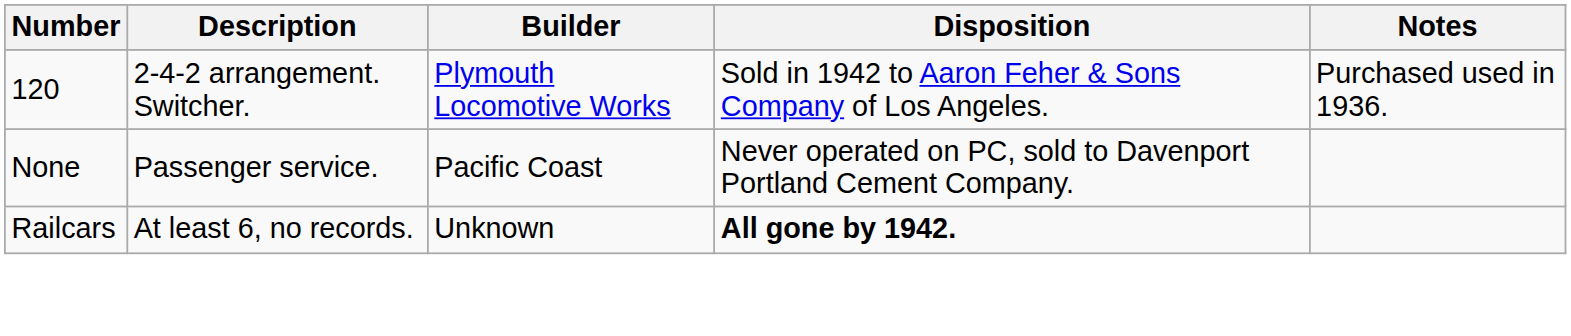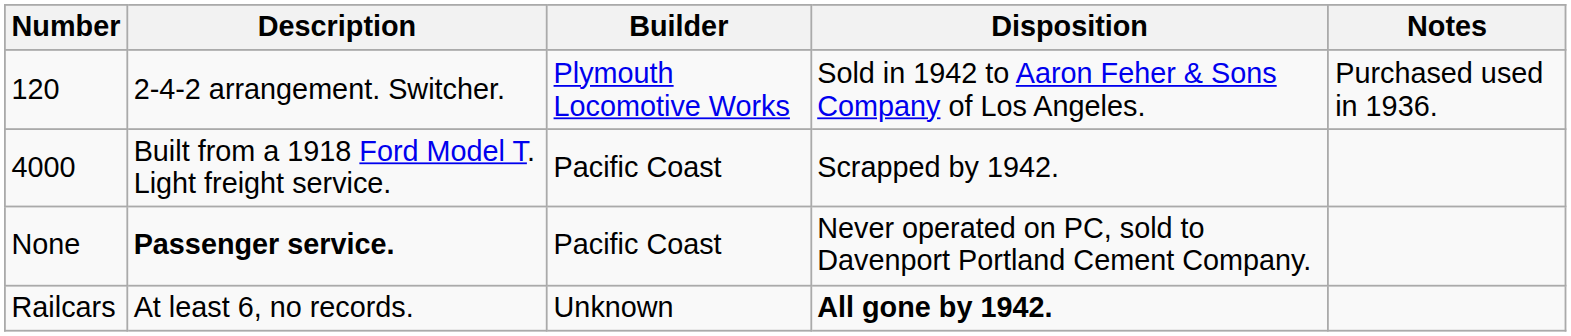+ row: 4000 | Built from a 1918 Ford Model T. Light freight service. | Pacific Coast | Scrapped by 1942.
None | Description: normal -> bold
